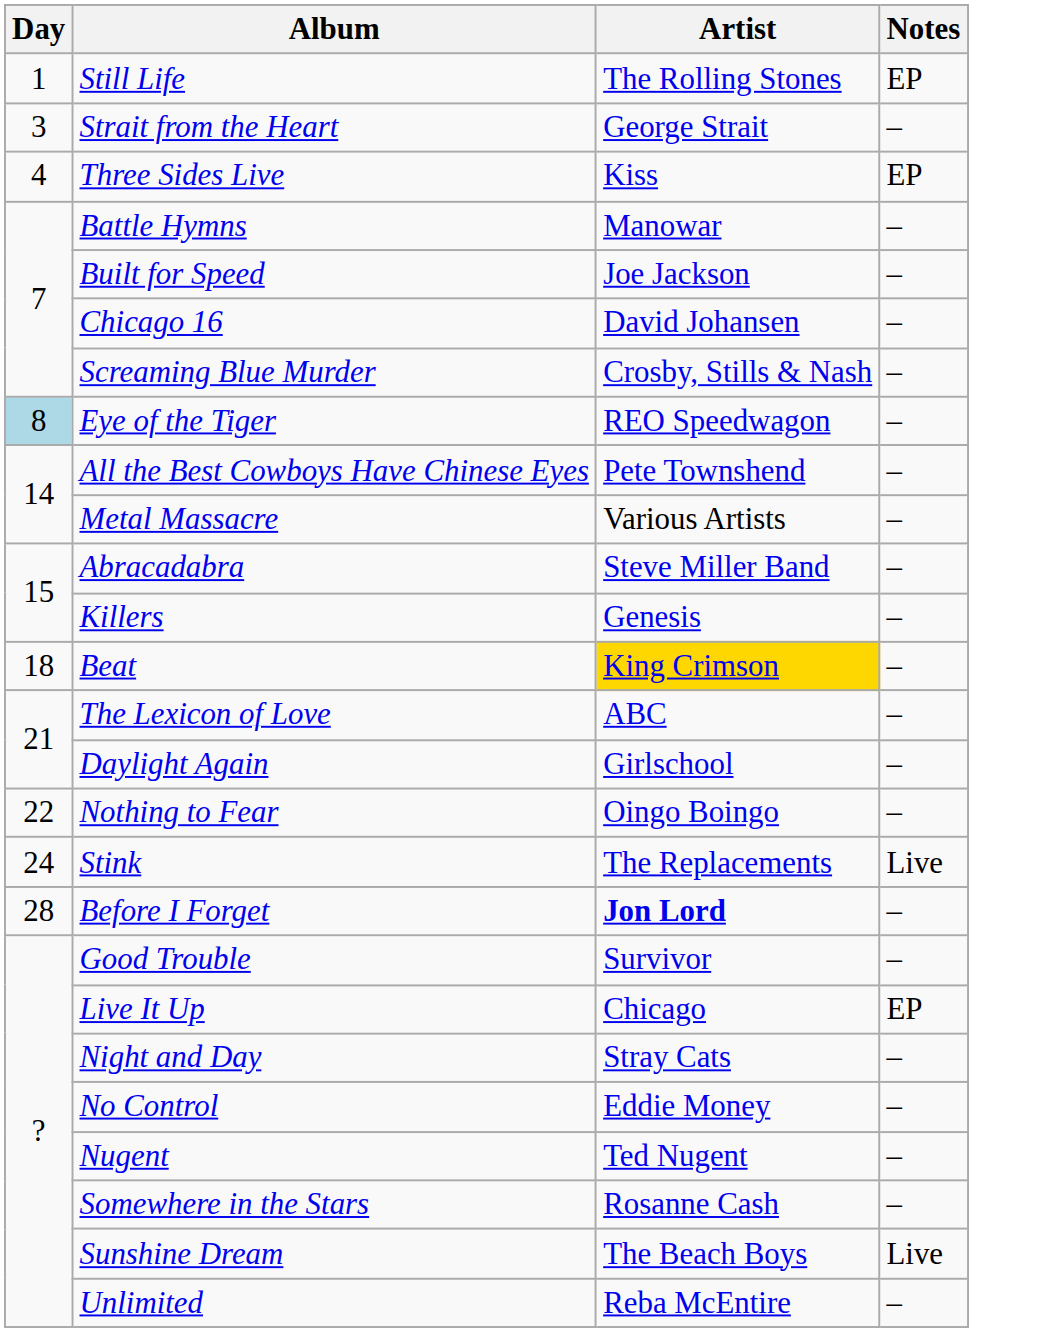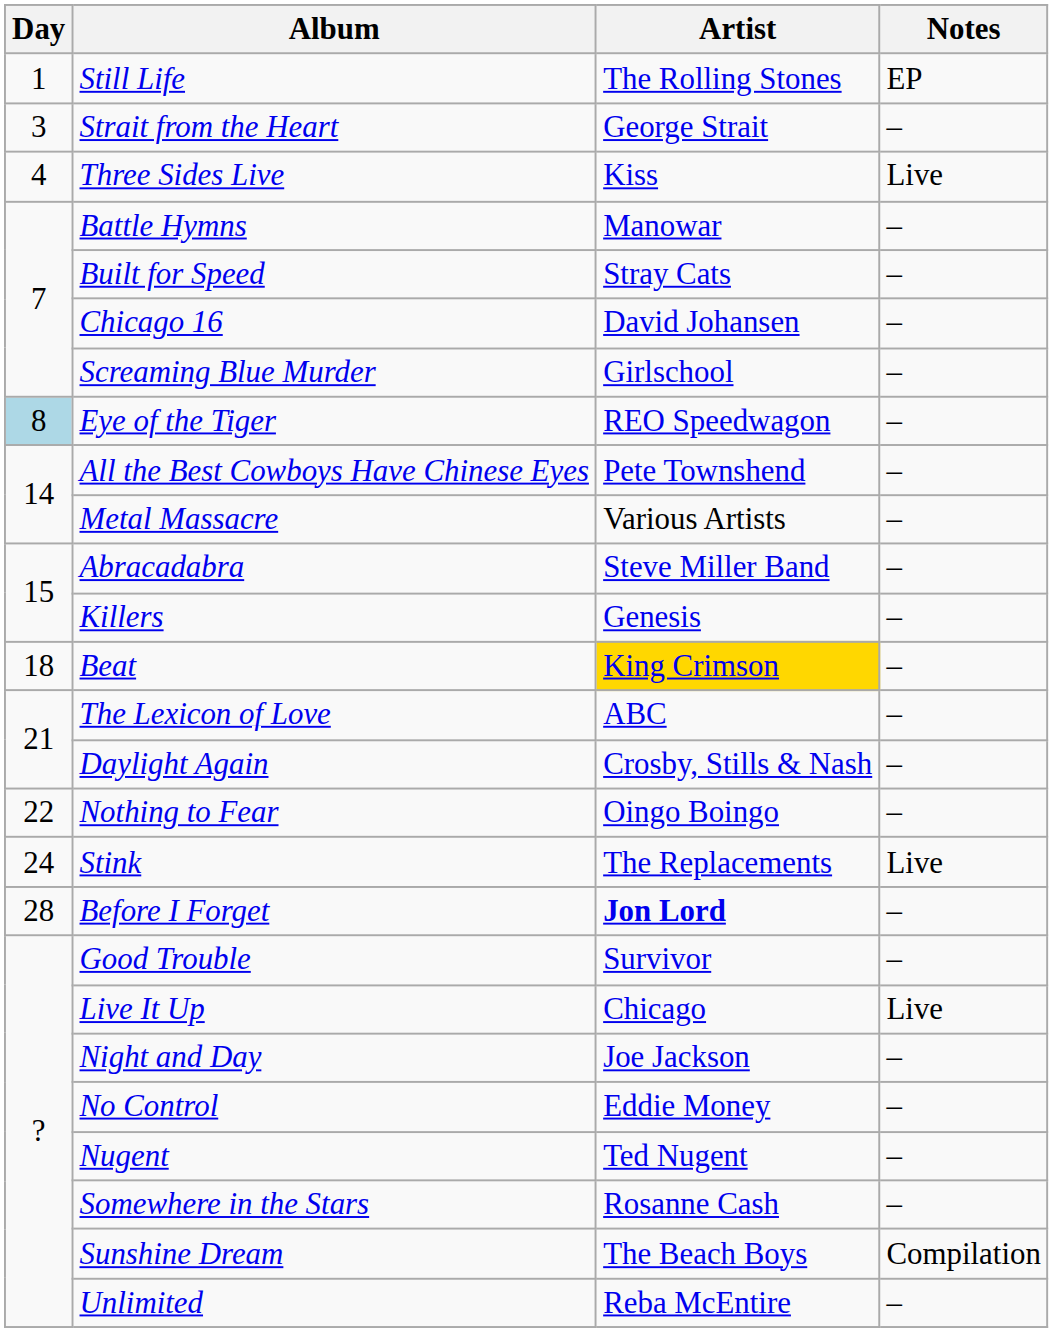Three Sides Live | Notes: EP -> Live
Built for Speed | Artist: Joe Jackson -> Stray Cats
Screaming Blue Murder | Artist: Crosby, Stills & Nash -> Girlschool
Daylight Again | Artist: Girlschool -> Crosby, Stills & Nash
Live It Up | Notes: EP -> Live
Night and Day | Artist: Stray Cats -> Joe Jackson
Sunshine Dream | Notes: Live -> Compilation
